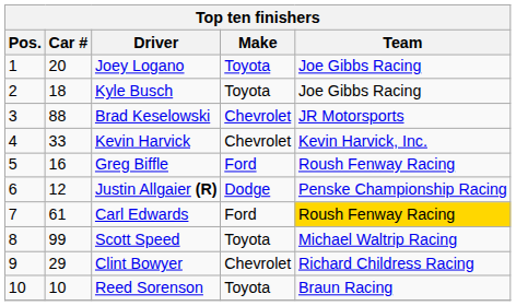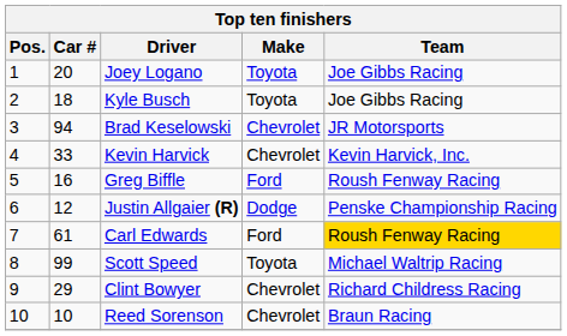Brad Keselowski | Car #: 88 -> 94
Reed Sorenson | Make: Toyota -> Chevrolet
